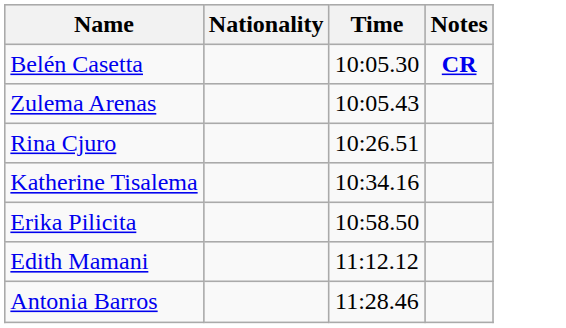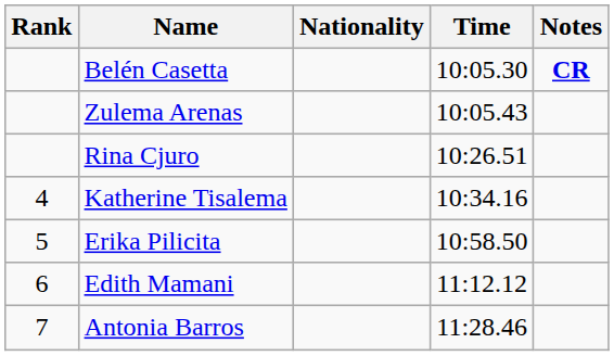+ column: Rank | 4 | 5 | 6 | 7
